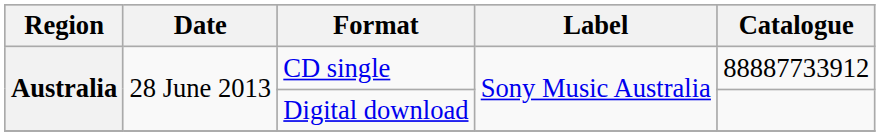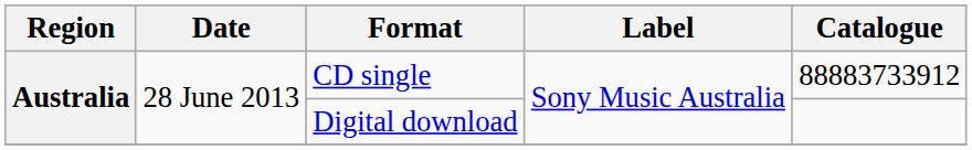CD single | Catalogue: 88887733912 -> 88883733912
